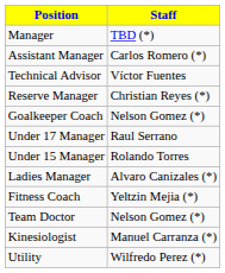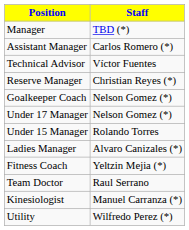Under 17 Manager | Staff: Raul Serrano -> Nelson Gomez (*)
Team Doctor | Staff: Nelson Gomez (*) -> Raul Serrano
